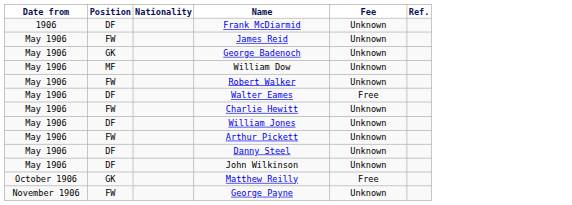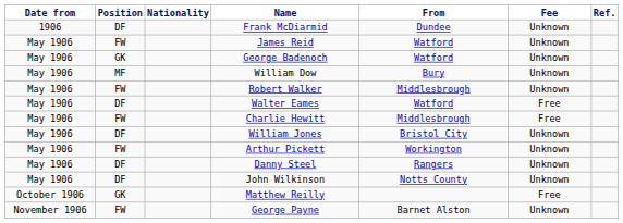+ column: From | Dundee | Watford | Watford | Bury | Middlesbrough | Watford | Middlesbrough | Bristol City | Workington | Rangers | Notts County | Barnet Alston
Charlie Hewitt | Fee: Unknown -> Free
